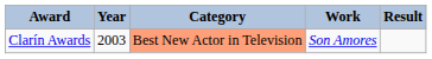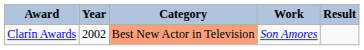Clarín Awards | Year: 2003 -> 2002
